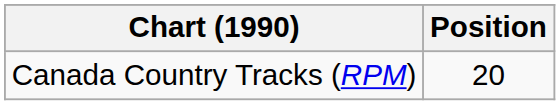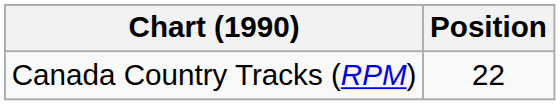Canada Country Tracks (RPM) | Position: 20 -> 22
